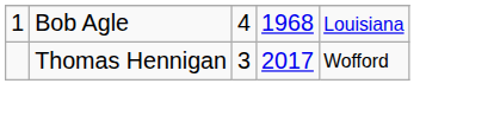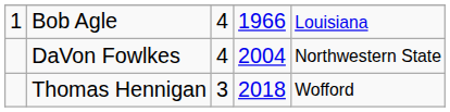Bob Agle | column 4: 1968 -> 1966
+ row: DaVon Fowlkes | 4 | 2004 | Northwestern State
Thomas Hennigan | column 4: 2017 -> 2018
